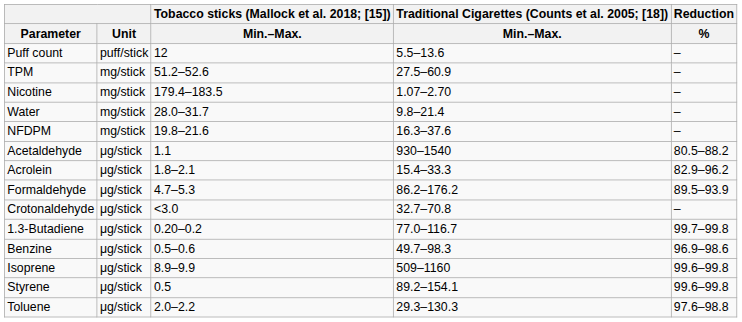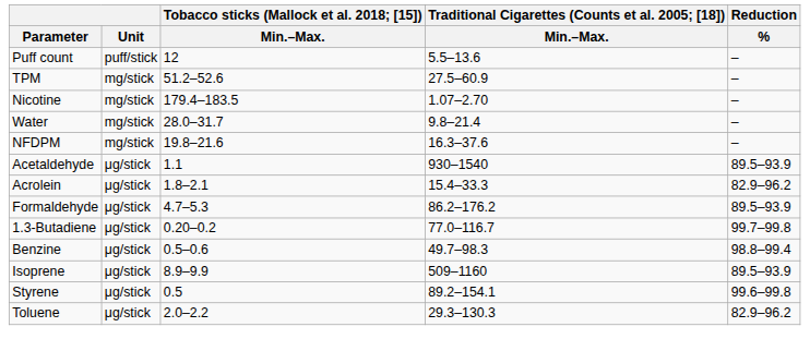Acetaldehyde | Reduction / %: 80.5–88.2 -> 89.5–93.9
- row: Crotonaldehyde | μg/stick | <3.0 | 32.7–70.8 | –
Benzine | Reduction / %: 96.9–98.6 -> 98.8–99.4
Isoprene | Reduction / %: 99.6–99.8 -> 89.5–93.9
Toluene | Reduction / %: 97.6–98.8 -> 82.9–96.2
